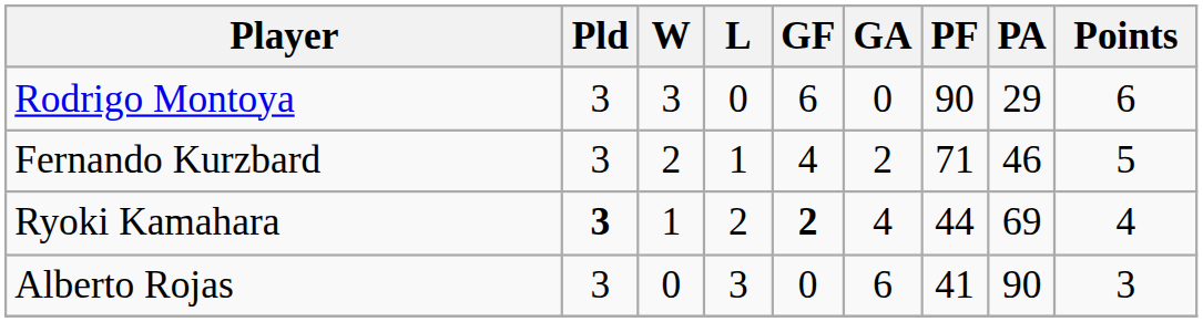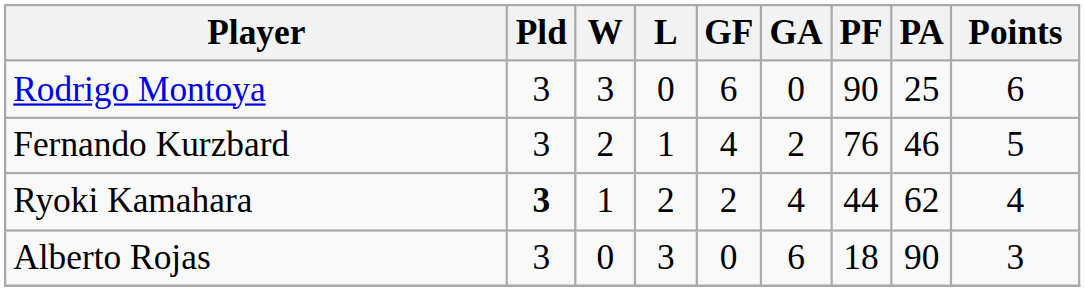Rodrigo Montoya | PA: 29 -> 25
Fernando Kurzbard | PF: 71 -> 76
Ryoki Kamahara | GF: bold -> normal
Ryoki Kamahara | PA: 69 -> 62
Alberto Rojas | PF: 41 -> 18
